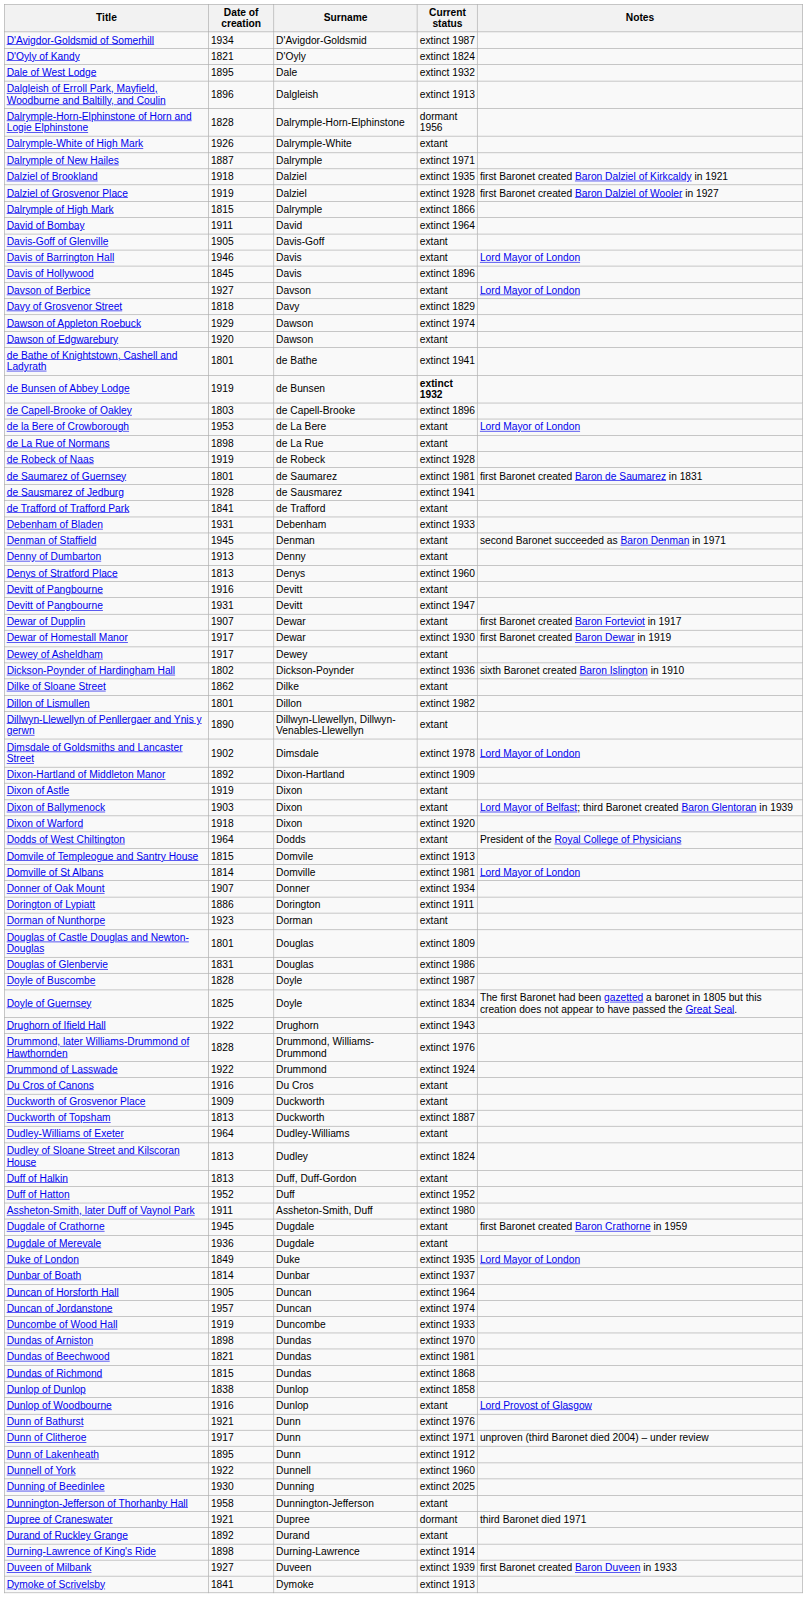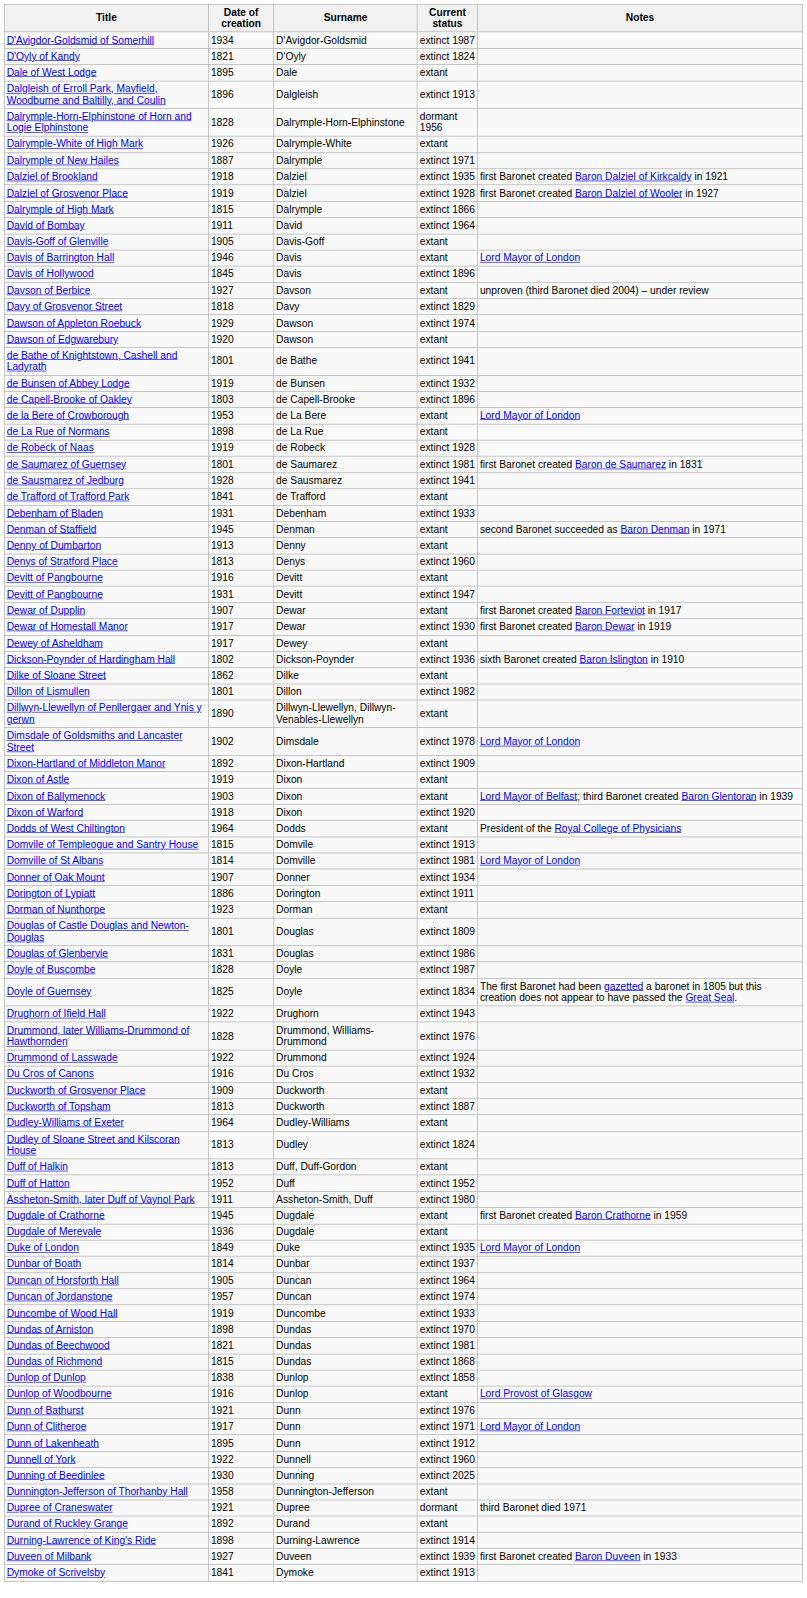Dale of West Lodge | Current status: extinct 1932 -> extant
Davson of Berbice | Notes: Lord Mayor of London -> unproven (third Baronet died 2004) – under review
de Bunsen of Abbey Lodge | Current status: bold -> normal
Du Cros of Canons | Current status: extant -> extinct 1932
Dunn of Clitheroe | Notes: unproven (third Baronet died 2004) – under review -> Lord Mayor of London
